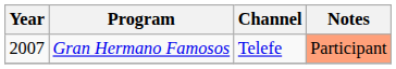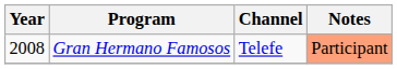Gran Hermano Famosos | Year: 2007 -> 2008
